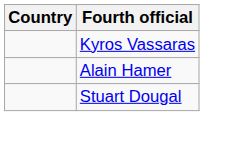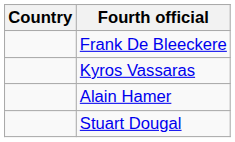+ row: Frank De Bleeckere
